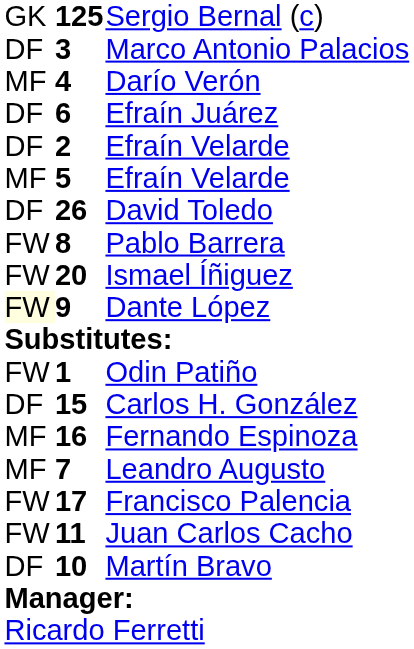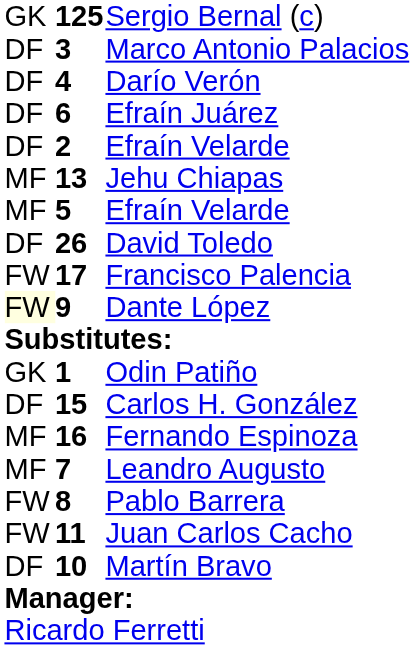Darío Verón | column 1: MF -> DF
+ row: MF | 13 | Jehu Chiapas
rows swapped: Francisco Palencia <-> Pablo Barrera
- row: FW | 20 | Ismael Íñiguez
Odin Patiño | column 1: FW -> GK
